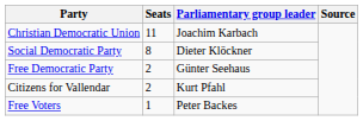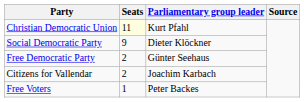Christian Democratic Union | Seats: no background -> lightyellow background
Christian Democratic Union | Parliamentary group leader: Joachim Karbach -> Kurt Pfahl
Social Democratic Party | Seats: 8 -> 9
Citizens for Vallendar | Parliamentary group leader: Kurt Pfahl -> Joachim Karbach
